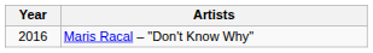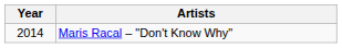Maris Racal – "Don't Know Why" | Year: 2016 -> 2014
